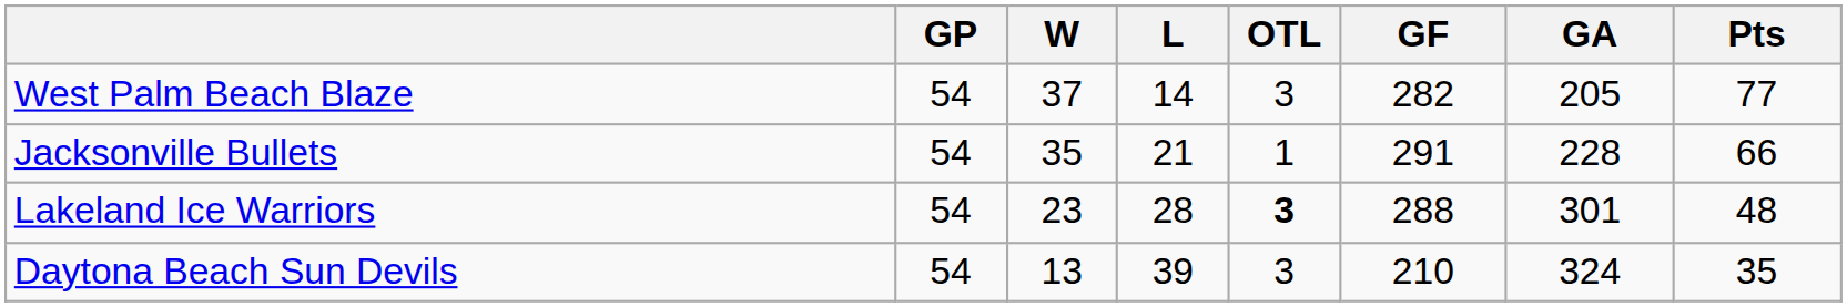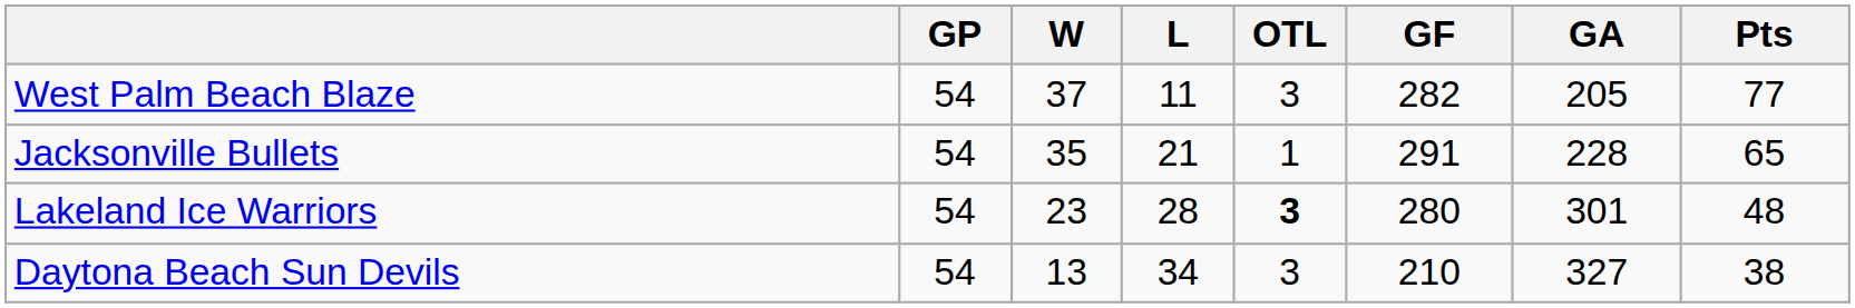West Palm Beach Blaze | L: 14 -> 11
Jacksonville Bullets | Pts: 66 -> 65
Lakeland Ice Warriors | GF: 288 -> 280
Daytona Beach Sun Devils | L: 39 -> 34
Daytona Beach Sun Devils | GA: 324 -> 327
Daytona Beach Sun Devils | Pts: 35 -> 38
